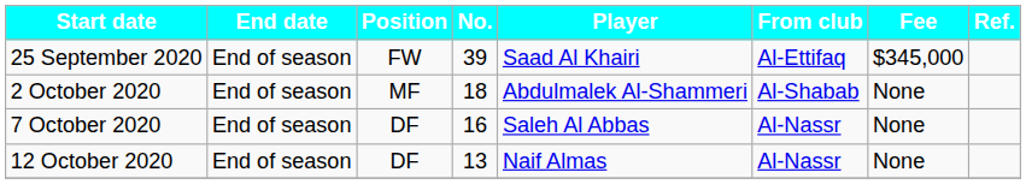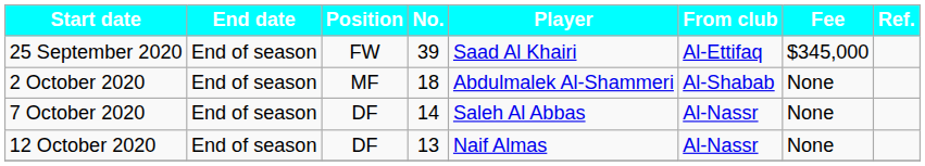7 October 2020 | No.: 16 -> 14
